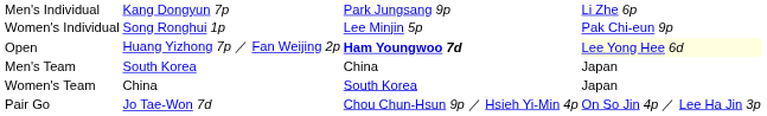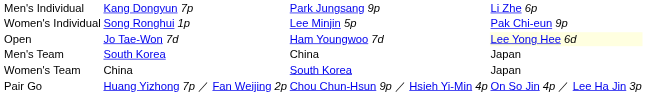Open | column 2: Huang Yizhong 7p ／ Fan Weijing 2p -> Jo Tae-Won 7d
Open | column 3: bold -> normal
Pair Go | column 2: Jo Tae-Won 7d -> Huang Yizhong 7p ／ Fan Weijing 2p
